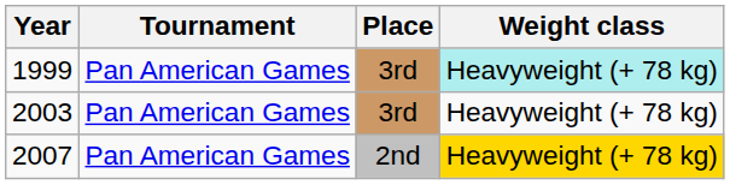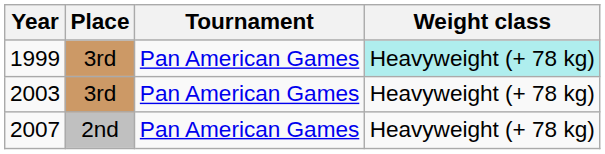columns swapped: Tournament <-> Place
2007 | Weight class: gold background -> no background
